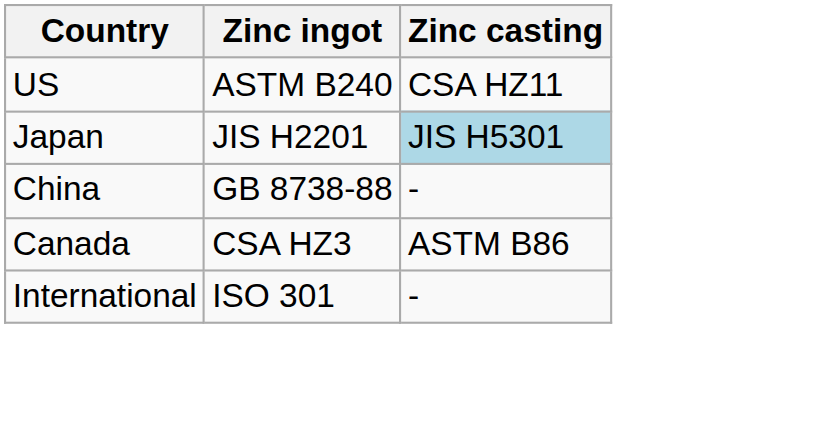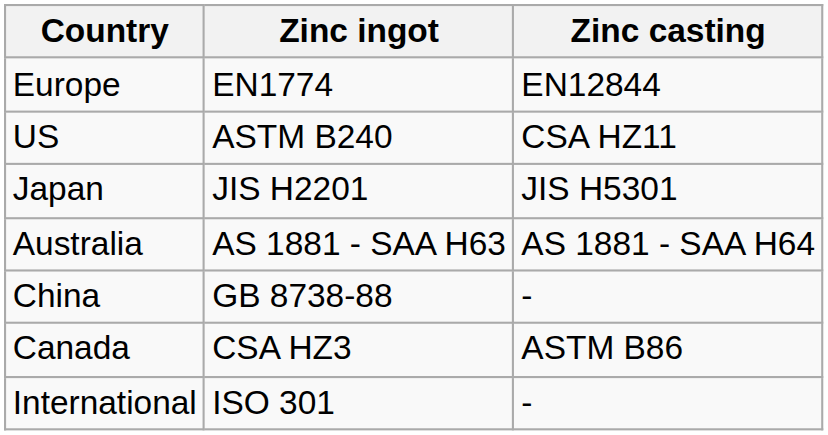+ row: Europe | EN1774 | EN12844
Japan | Zinc casting: lightblue background -> no background
+ row: Australia | AS 1881 - SAA H63 | AS 1881 - SAA H64
